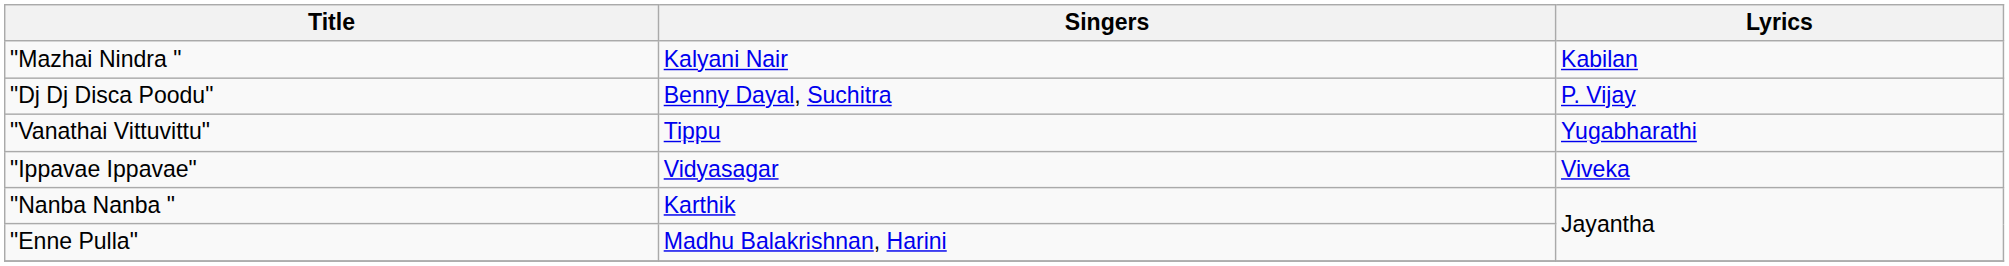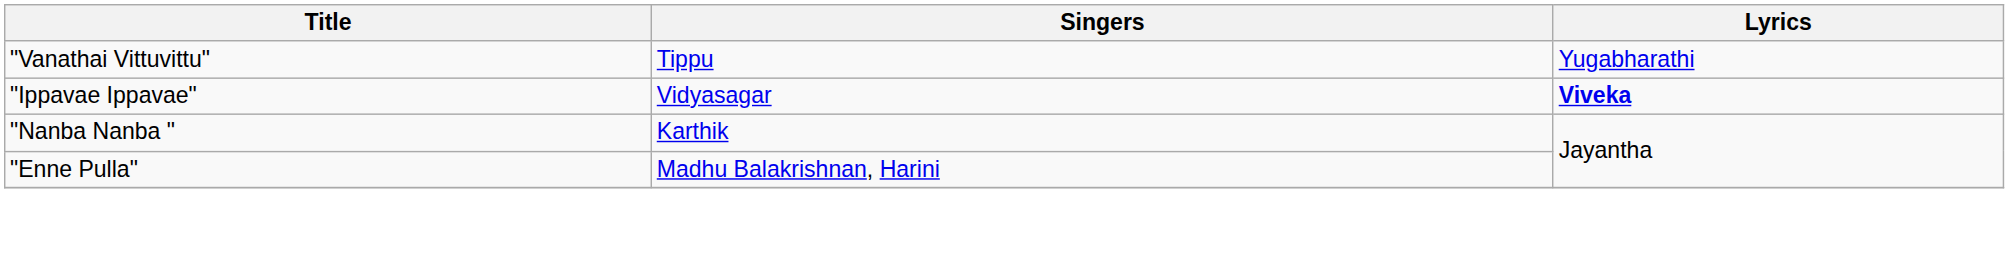- row: "Mazhai Nindra " | Kalyani Nair | Kabilan
- row: "Dj Dj Disca Poodu" | Benny Dayal, Suchitra | P. Vijay
"Ippavae Ippavae" | Lyrics: normal -> bold
